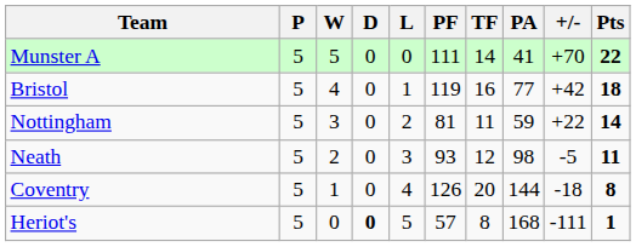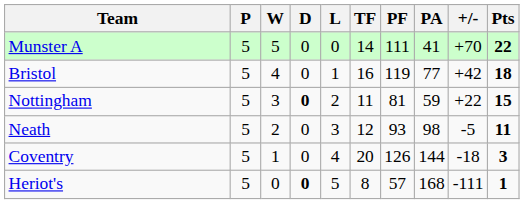columns swapped: TF <-> PF
Nottingham | D: normal -> bold
Nottingham | Pts: 14 -> 15
Coventry | Pts: 8 -> 3
